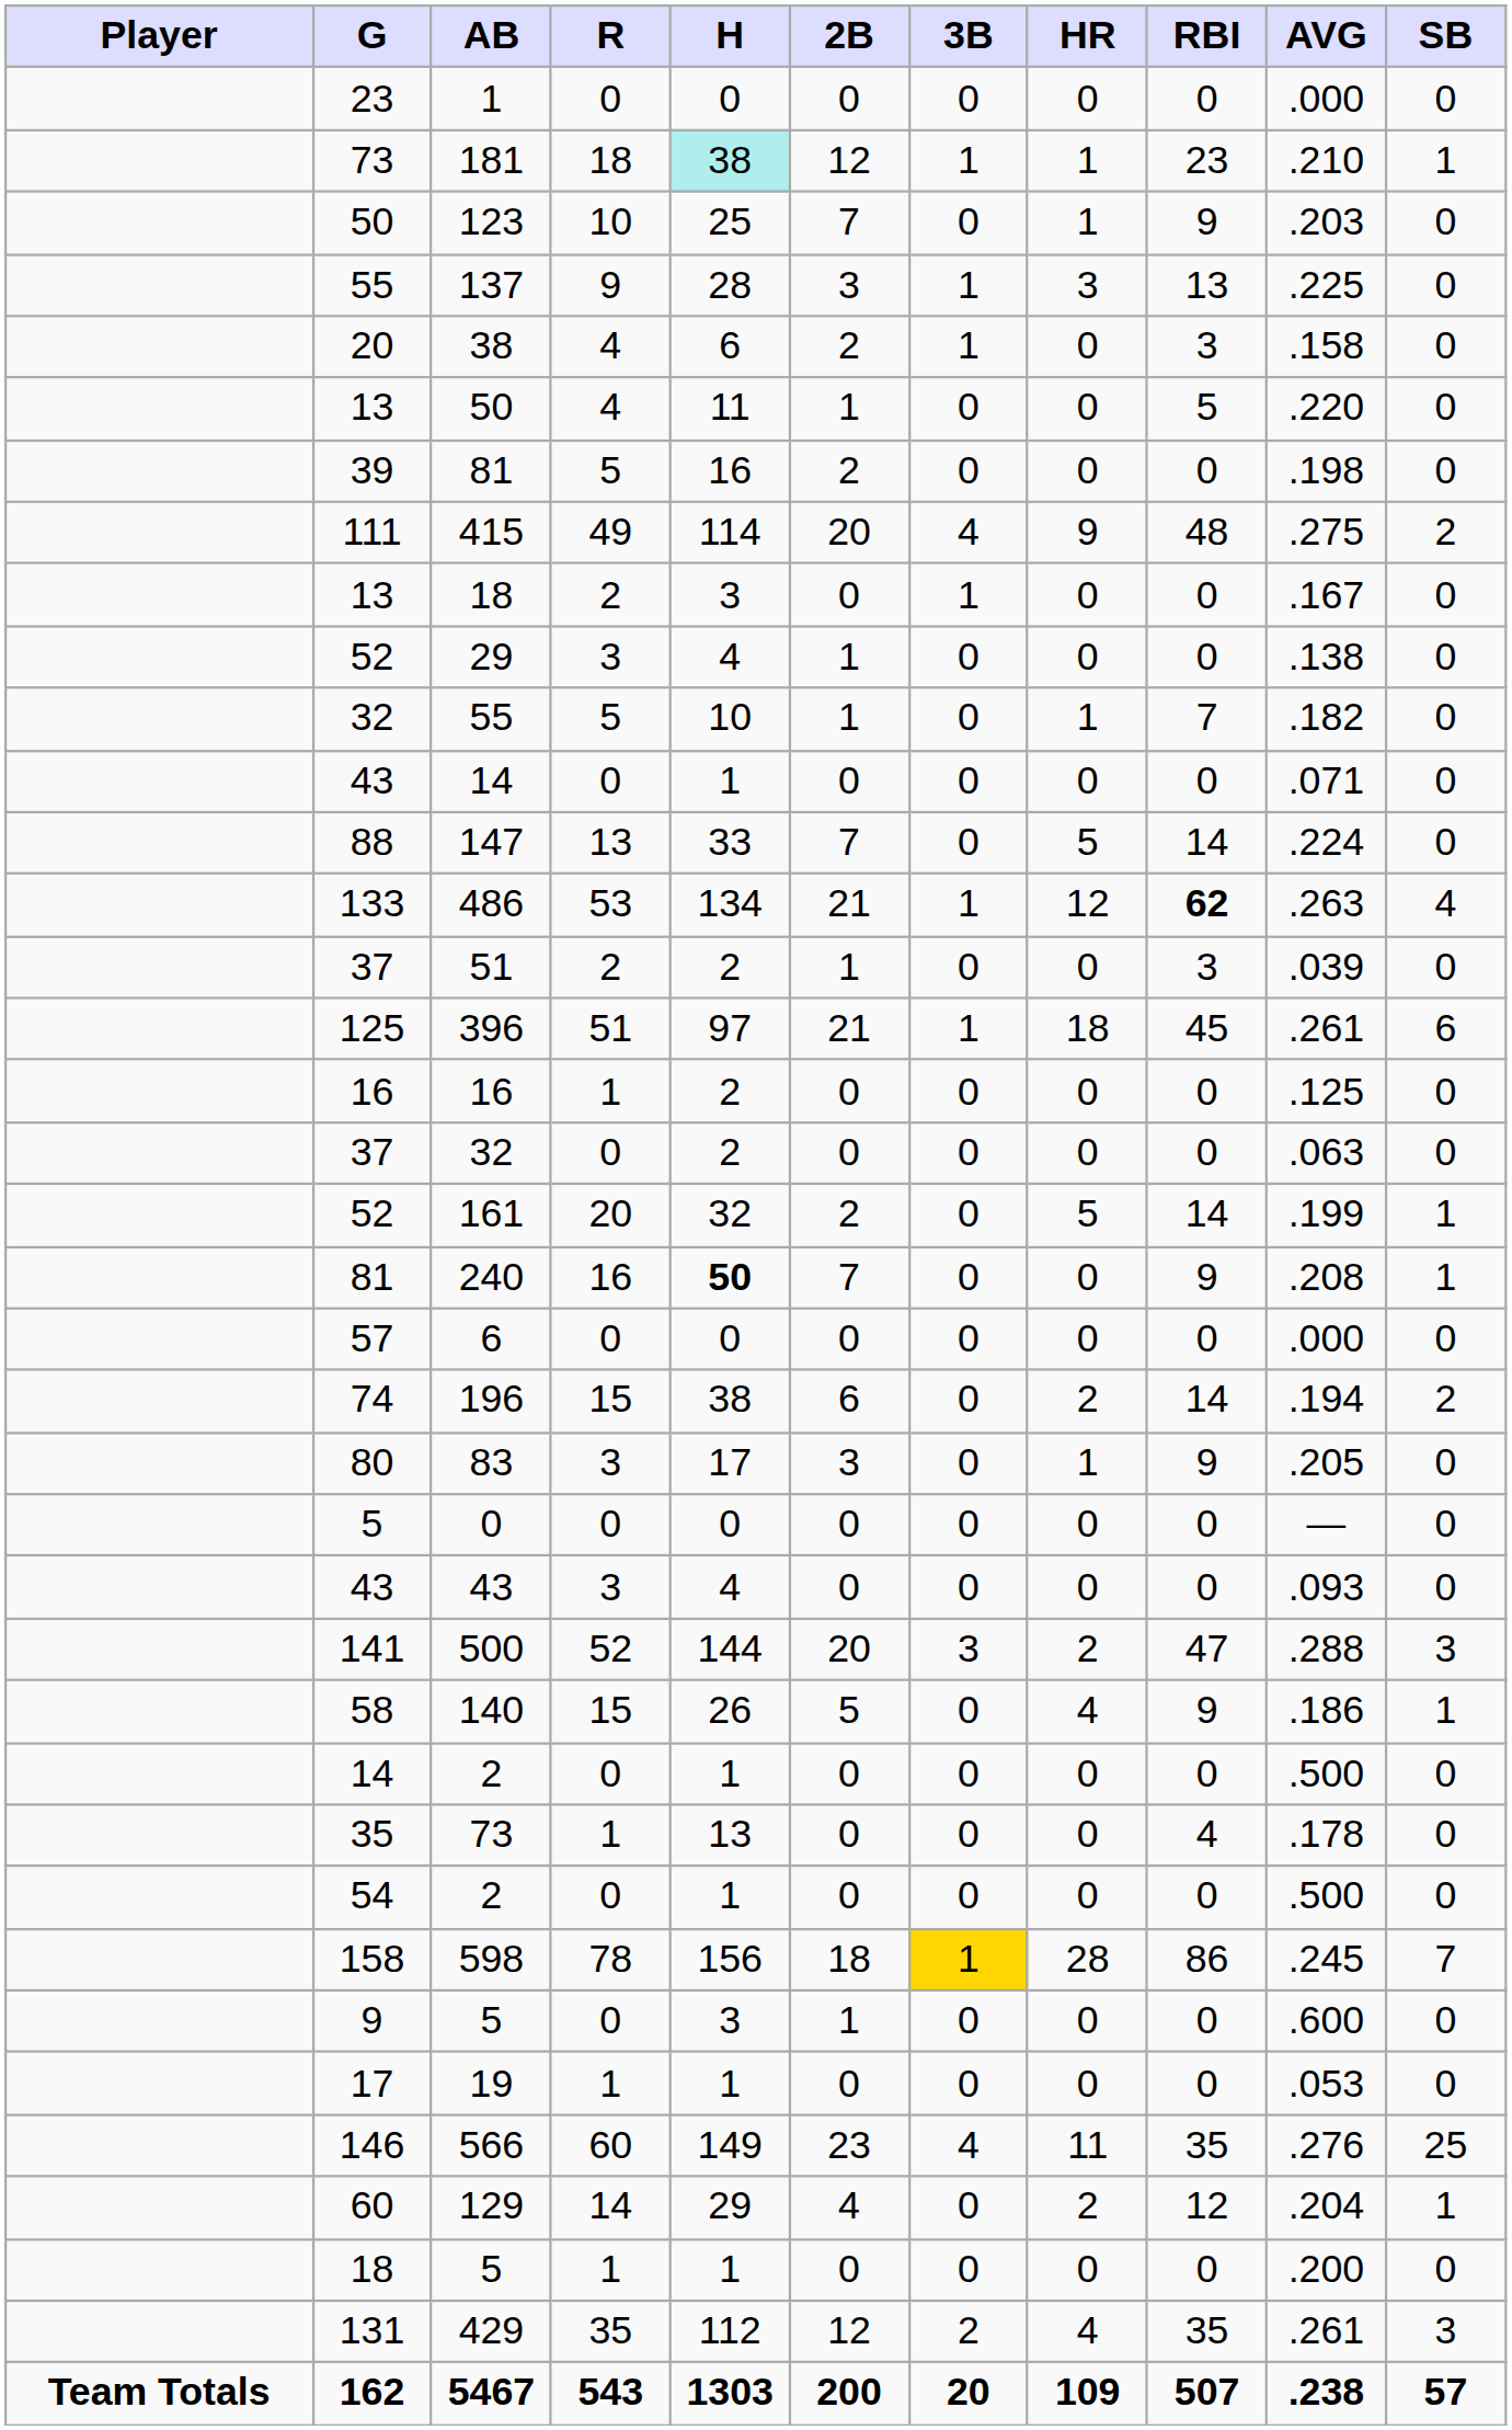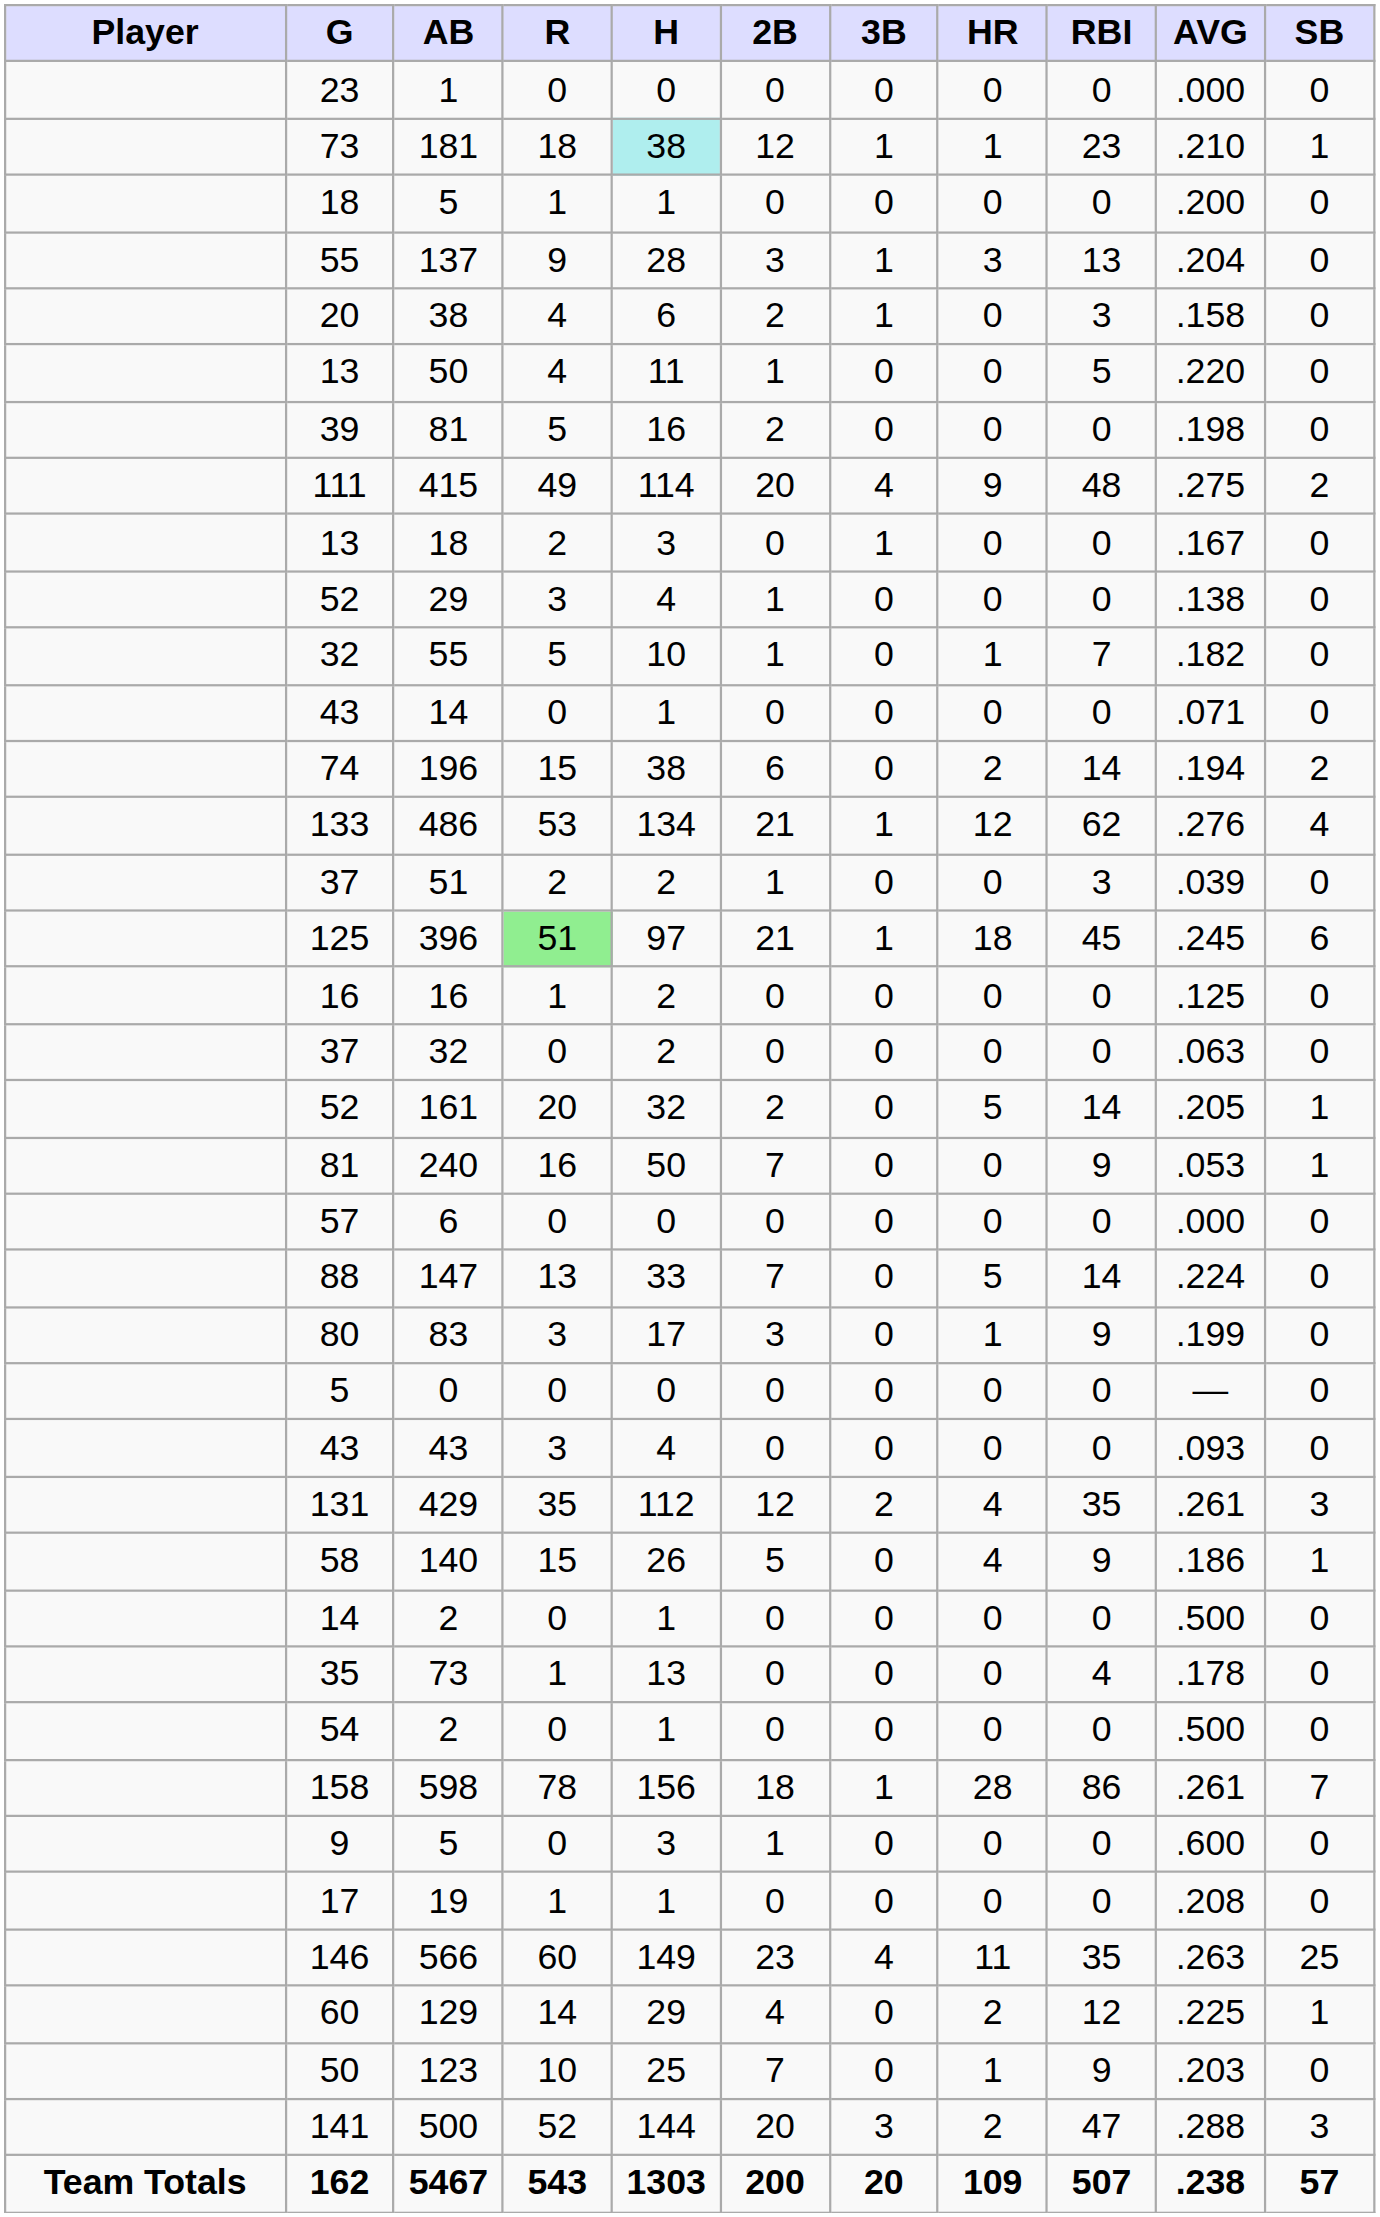rows swapped: 18 / 5 <-> 123
137 | AVG: .225 -> .204
rows swapped: 196 <-> 147
486 | RBI: bold -> normal
486 | AVG: .263 -> .276
396 | R: no background -> lightgreen background
396 | AVG: .261 -> .245
161 | AVG: .199 -> .205
240 | H: bold -> normal
240 | AVG: .208 -> .053
83 | AVG: .205 -> .199
rows swapped: 429 <-> 500
598 | 3B: gold background -> no background
598 | AVG: .245 -> .261
19 | AVG: .053 -> .208
566 | AVG: .276 -> .263
129 | AVG: .204 -> .225
